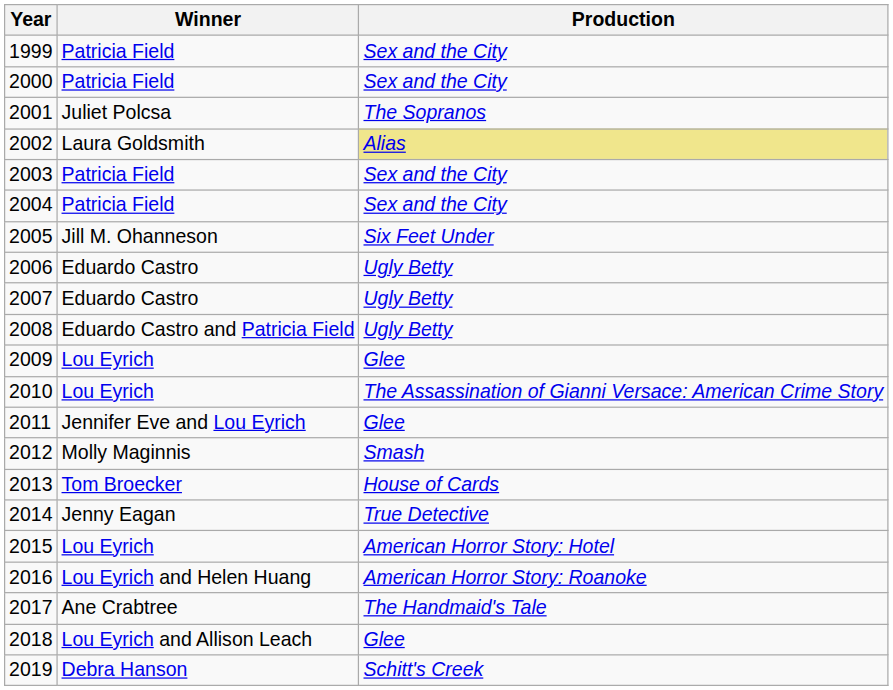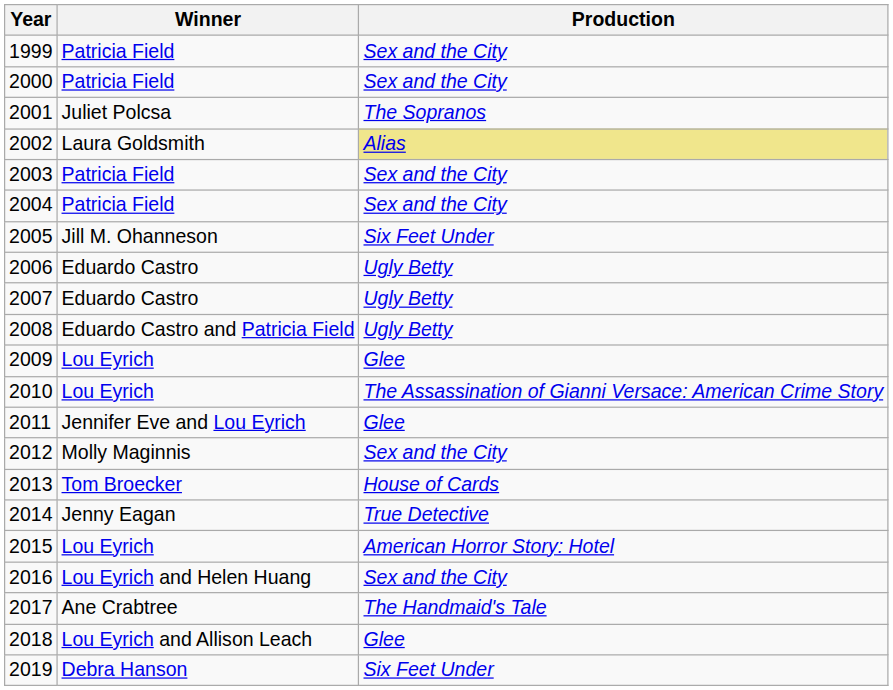2012 | Production: Smash -> Sex and the City
2016 | Production: American Horror Story: Roanoke -> Sex and the City
2019 | Production: Schitt's Creek -> Six Feet Under
